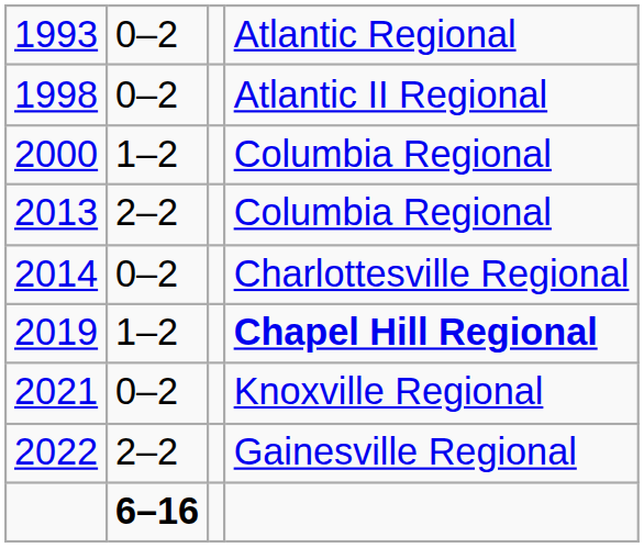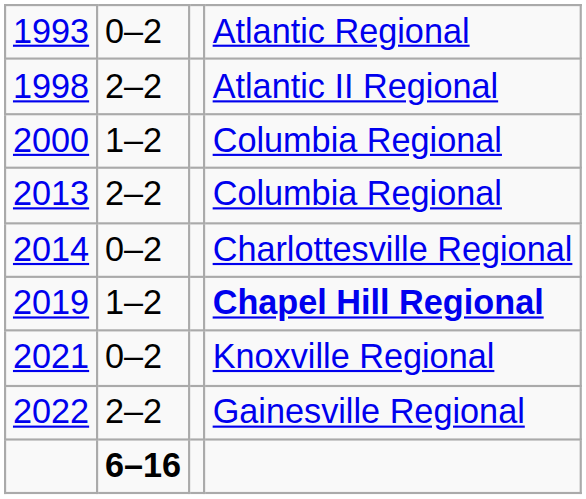1998 | column 2: 0–2 -> 2–2
